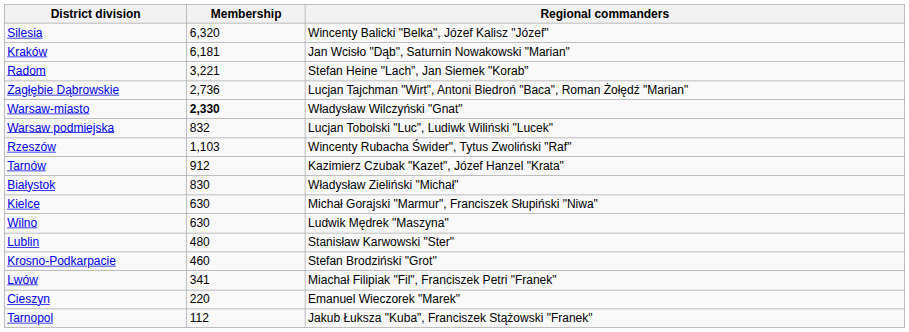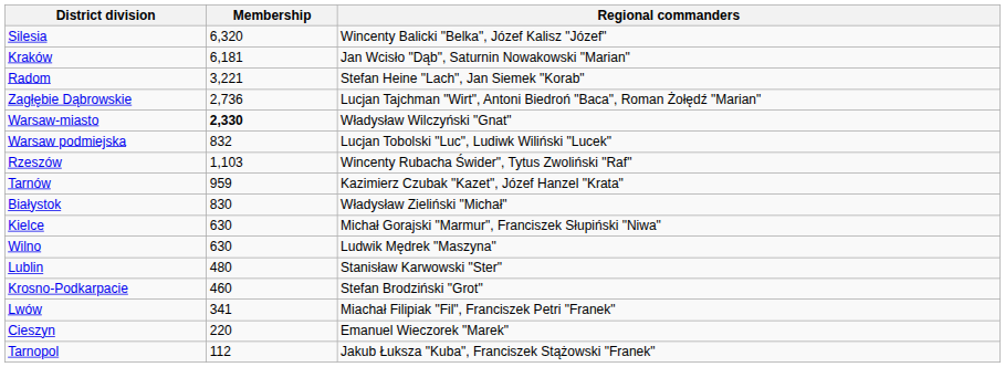Tarnów | Membership: 912 -> 959
